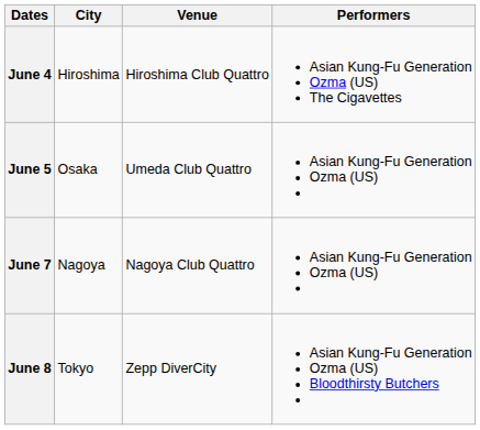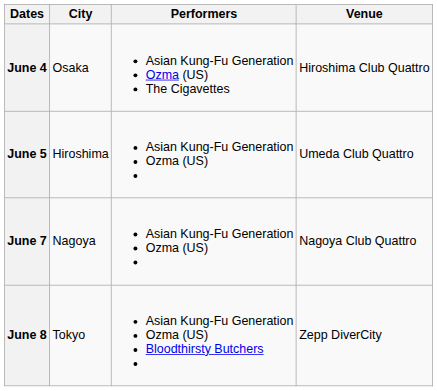columns swapped: Venue <-> Performers
June 4 | City: Hiroshima -> Osaka
June 5 | City: Osaka -> Hiroshima
